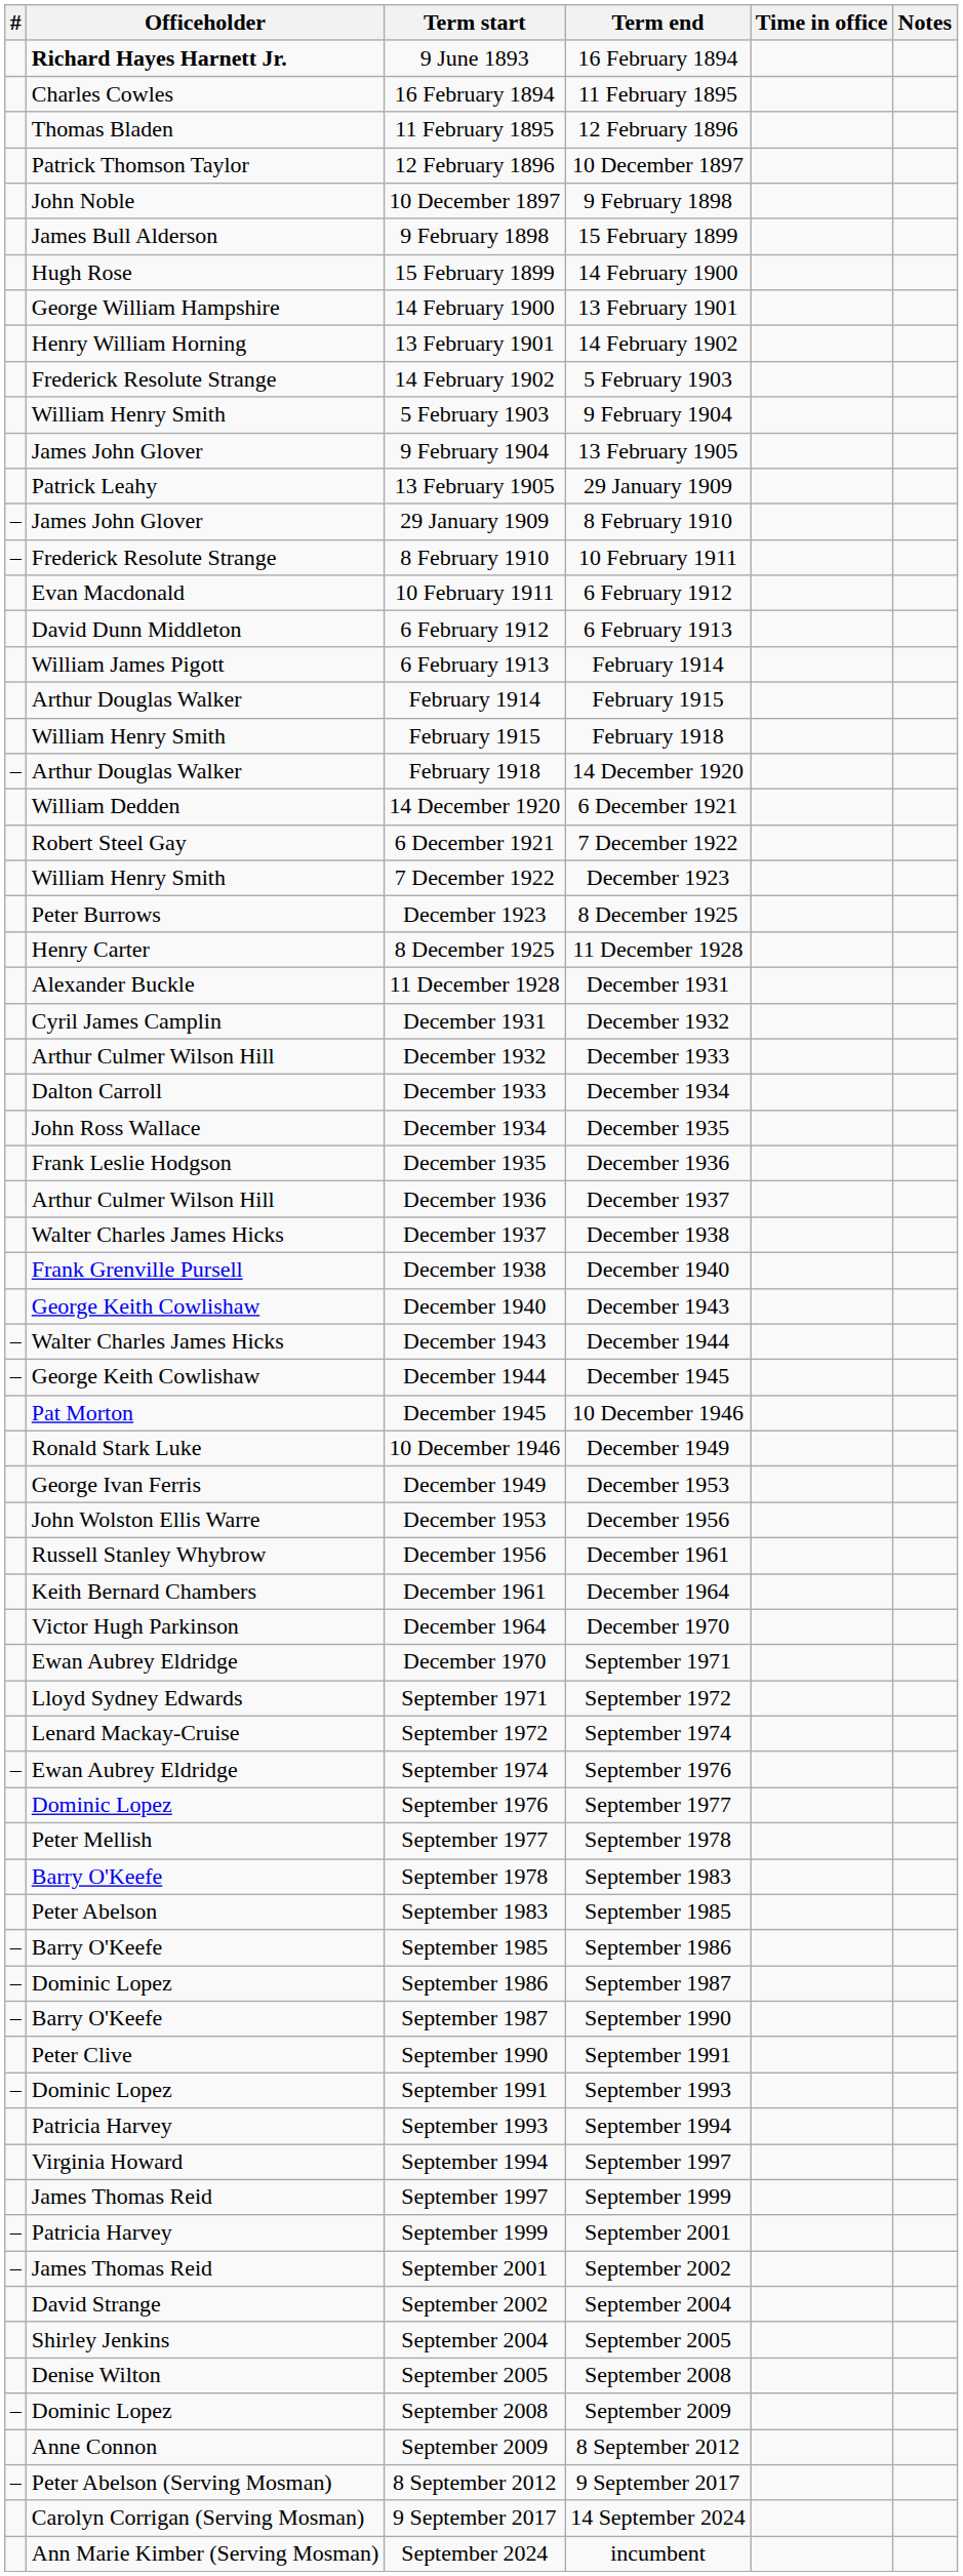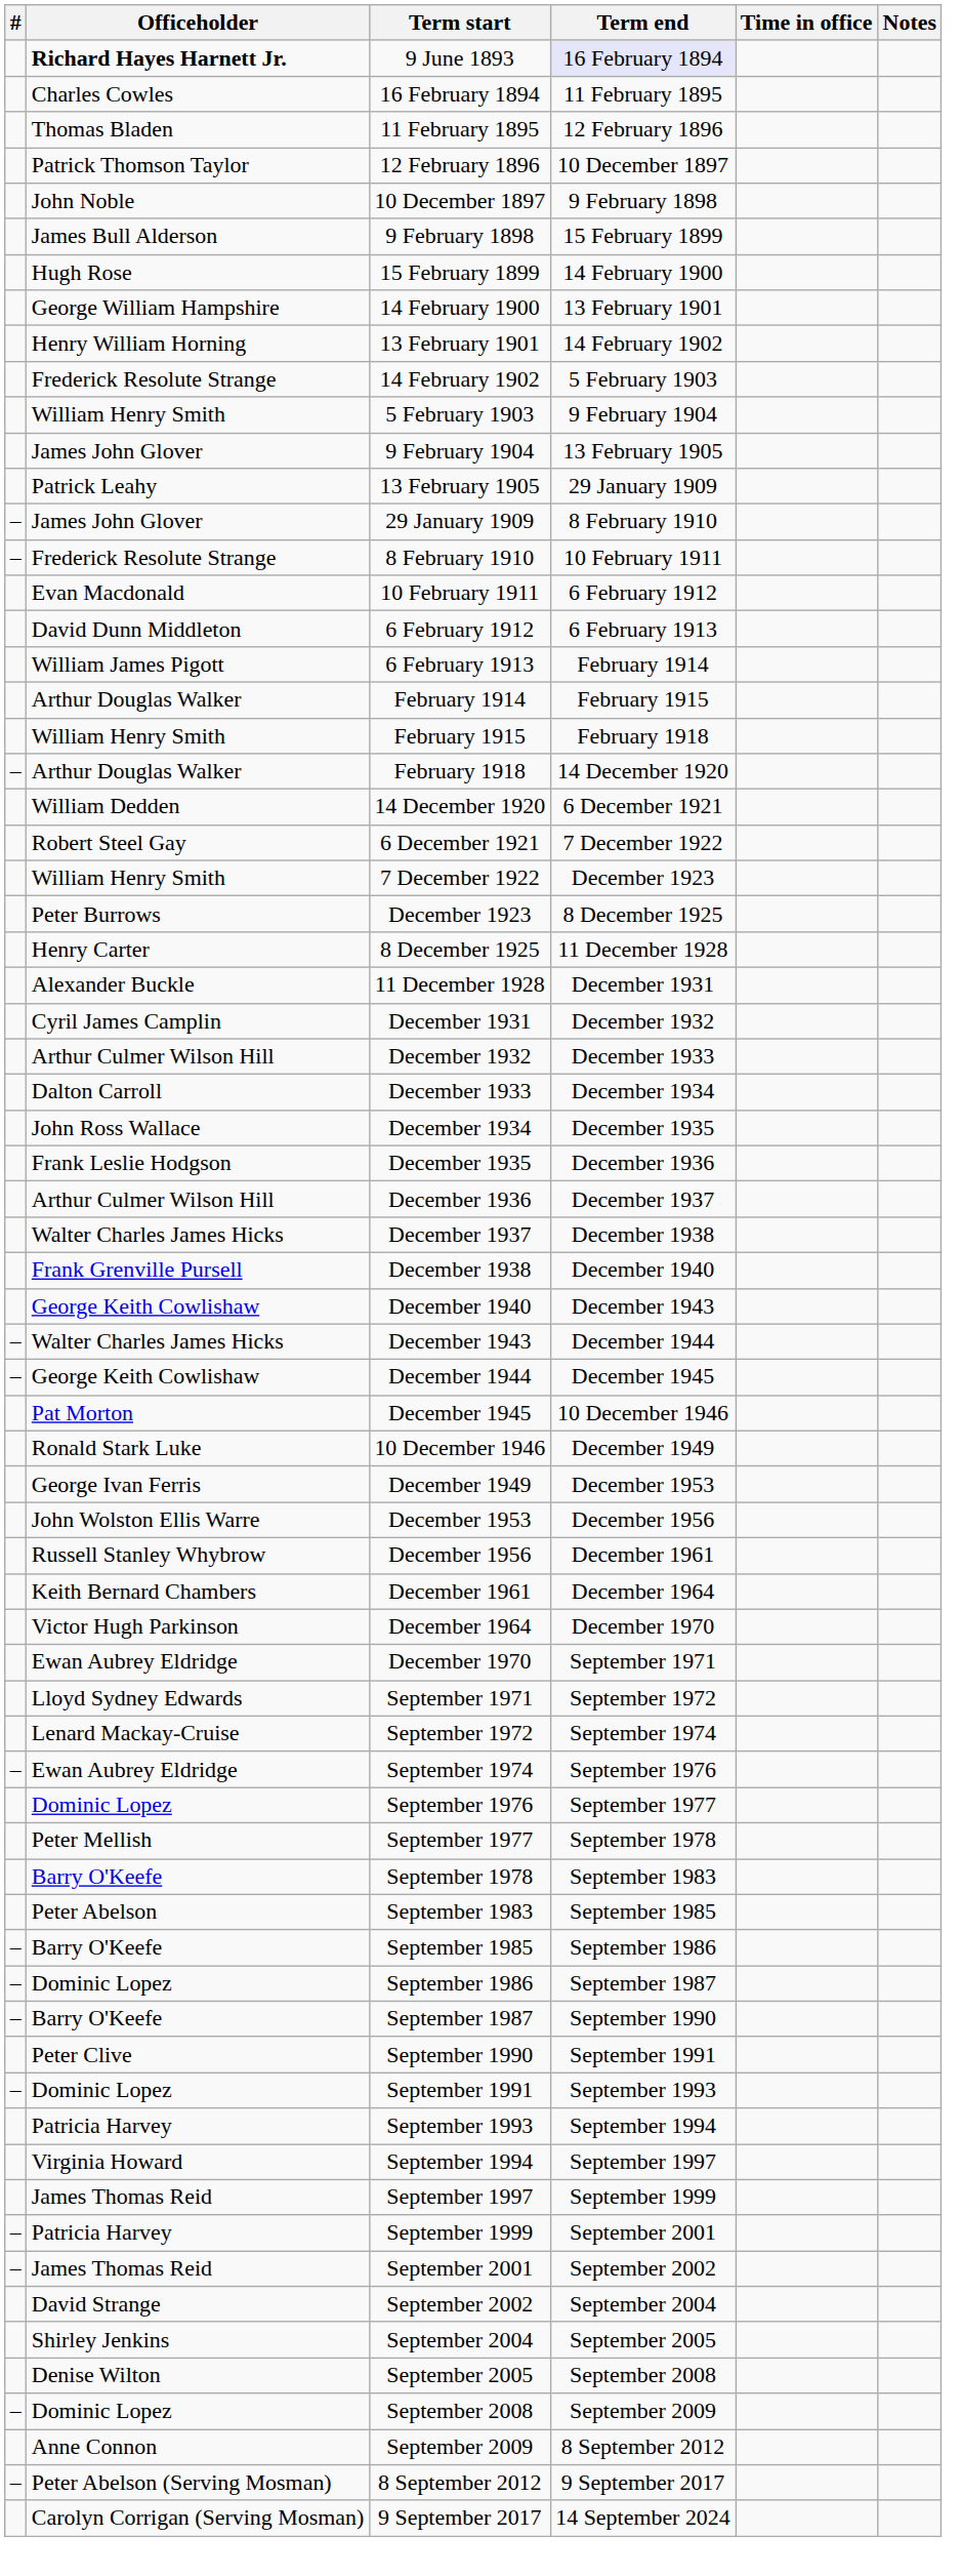9 June 1893 | Term end: no background -> lavender background
- row: Ann Marie Kimber (Serving Mosman) | September 2024 | incumbent
